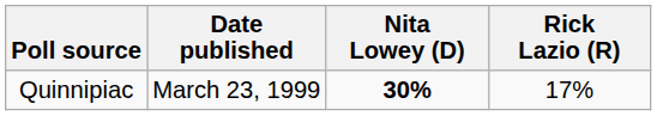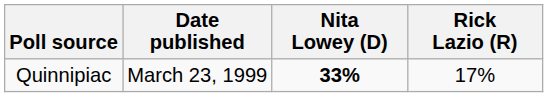Quinnipiac | Nita Lowey (D): 30% -> 33%
